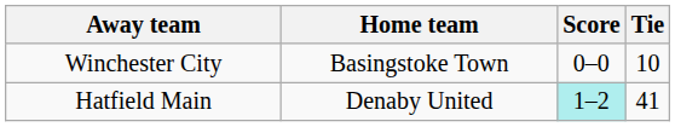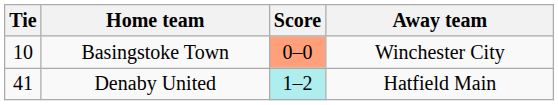columns swapped: Tie <-> Away team
Basingstoke Town | Score: no background -> lightsalmon background
